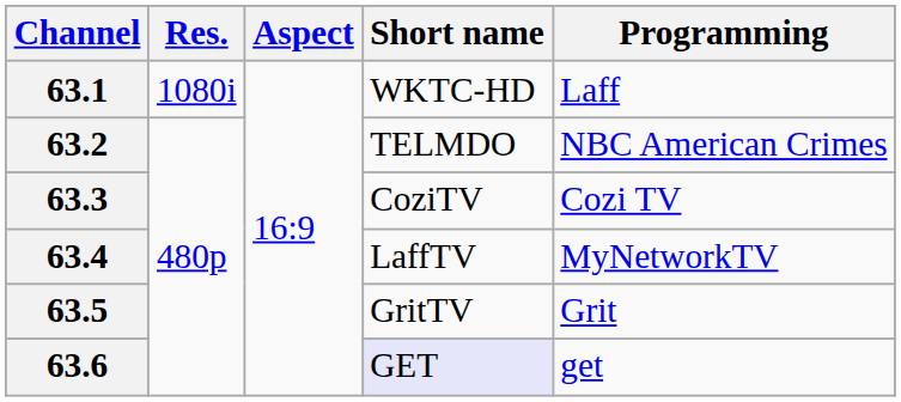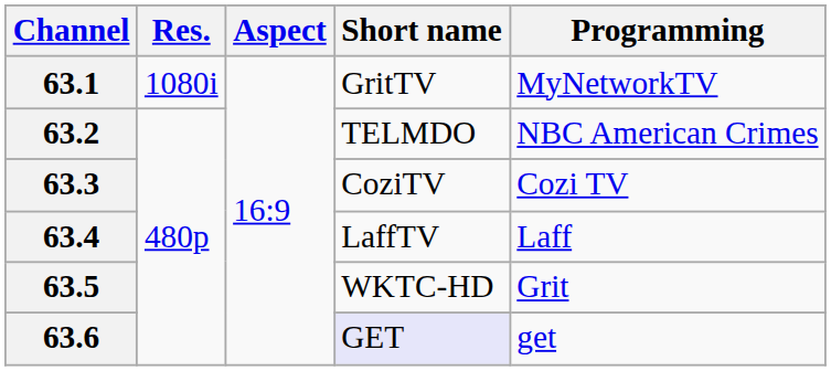63.1 | Short name: WKTC-HD -> GritTV
63.1 | Programming: Laff -> MyNetworkTV
63.4 | Programming: MyNetworkTV -> Laff
63.5 | Short name: GritTV -> WKTC-HD
